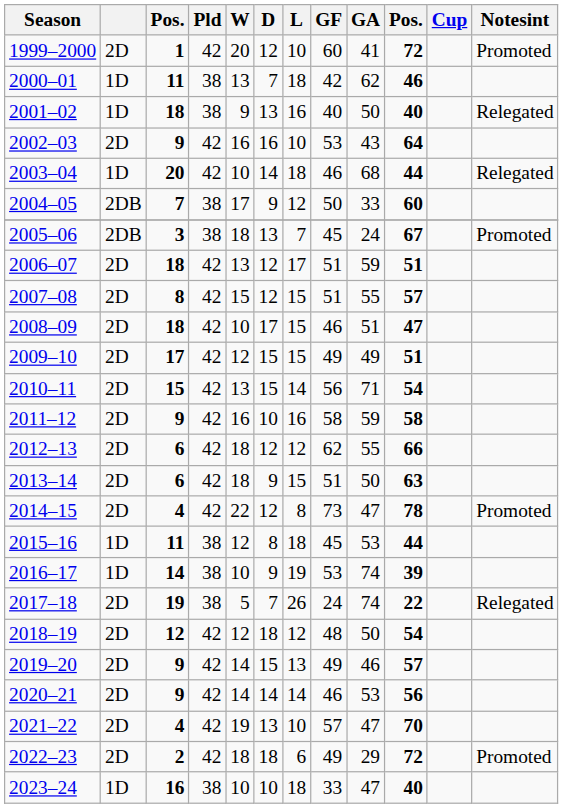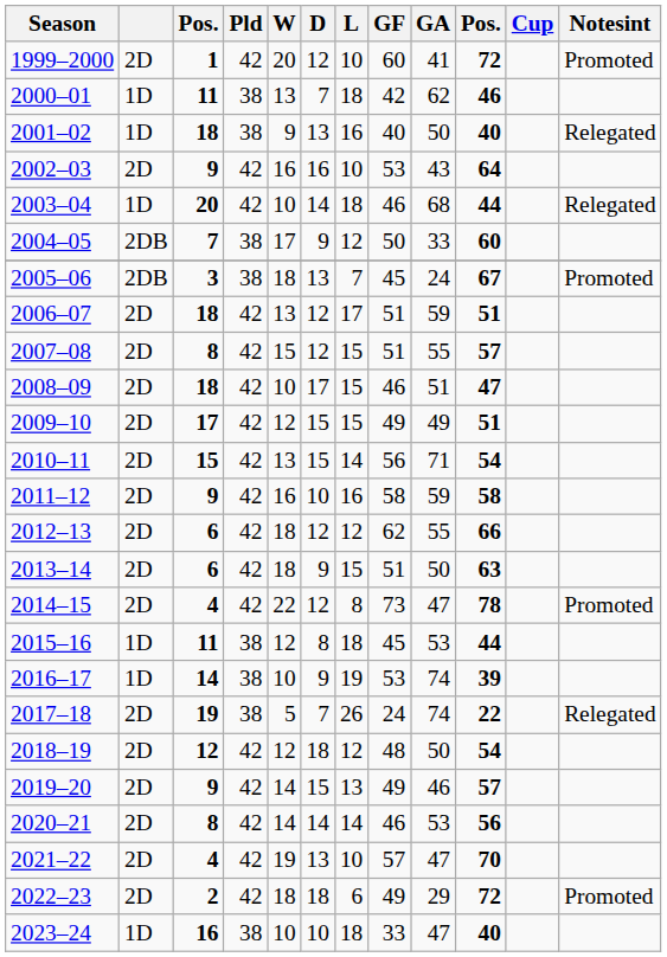2020–21 | column 3: 9 -> 8
